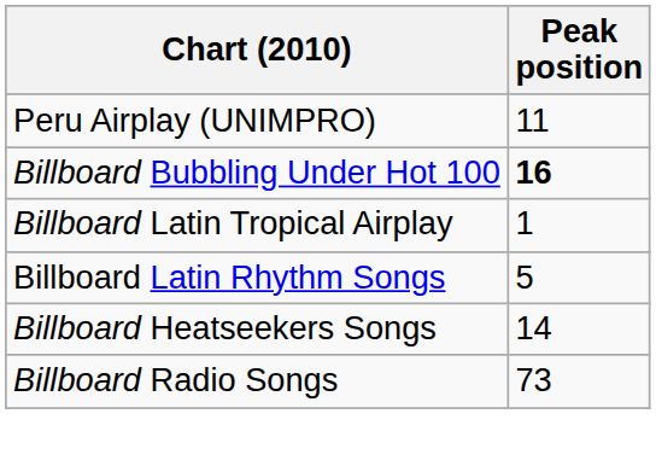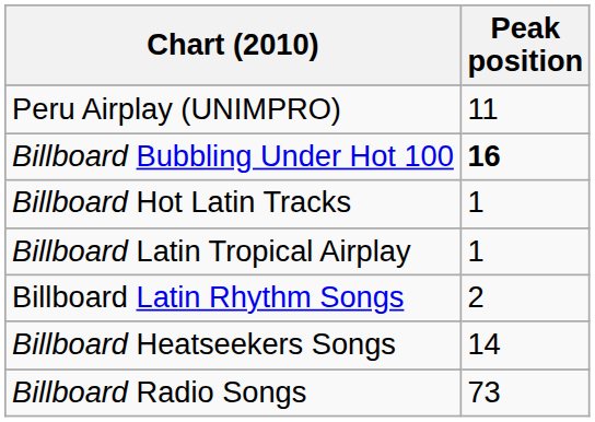+ row: Billboard Hot Latin Tracks | 1
Billboard Latin Rhythm Songs | Peak position: 5 -> 2
